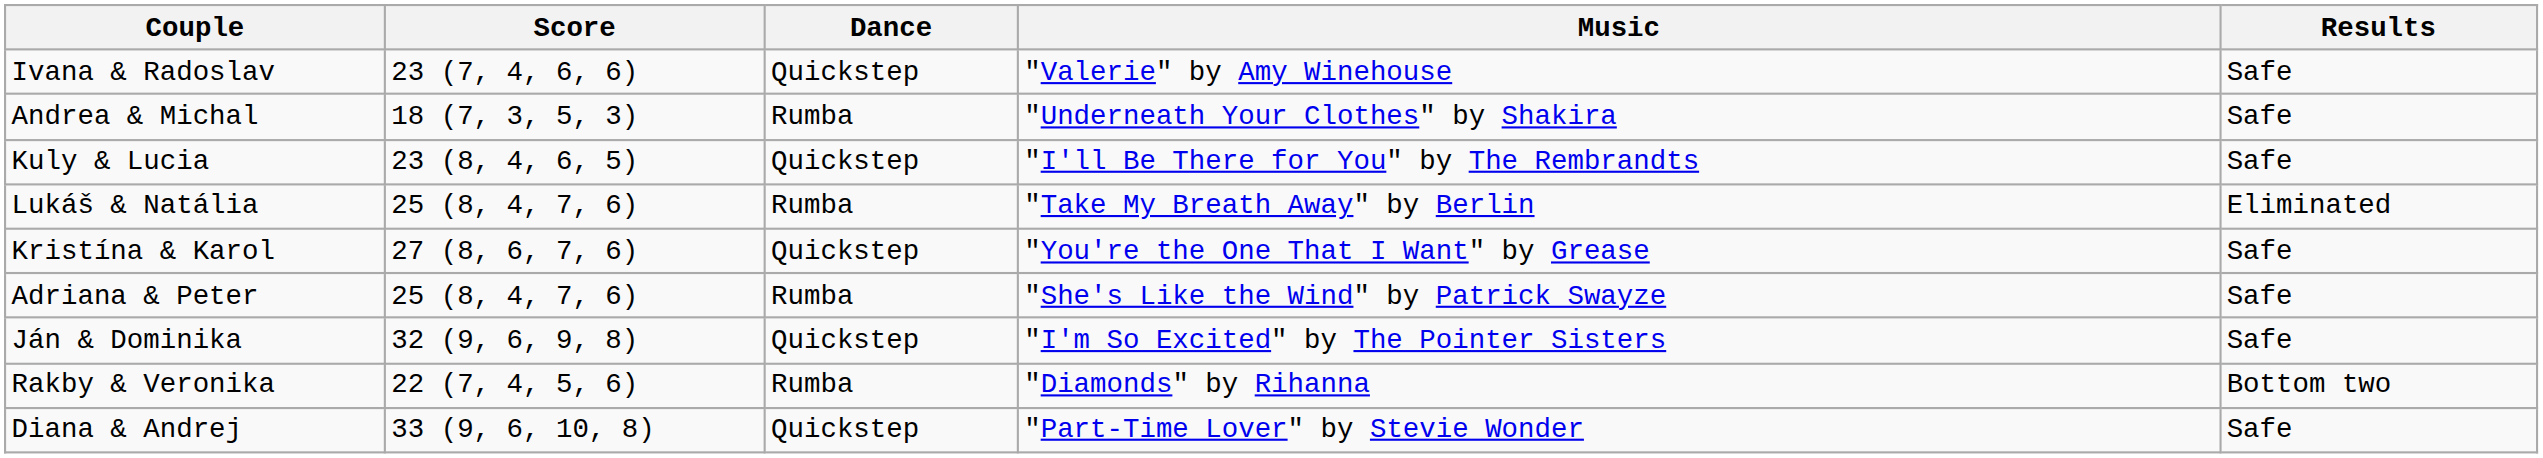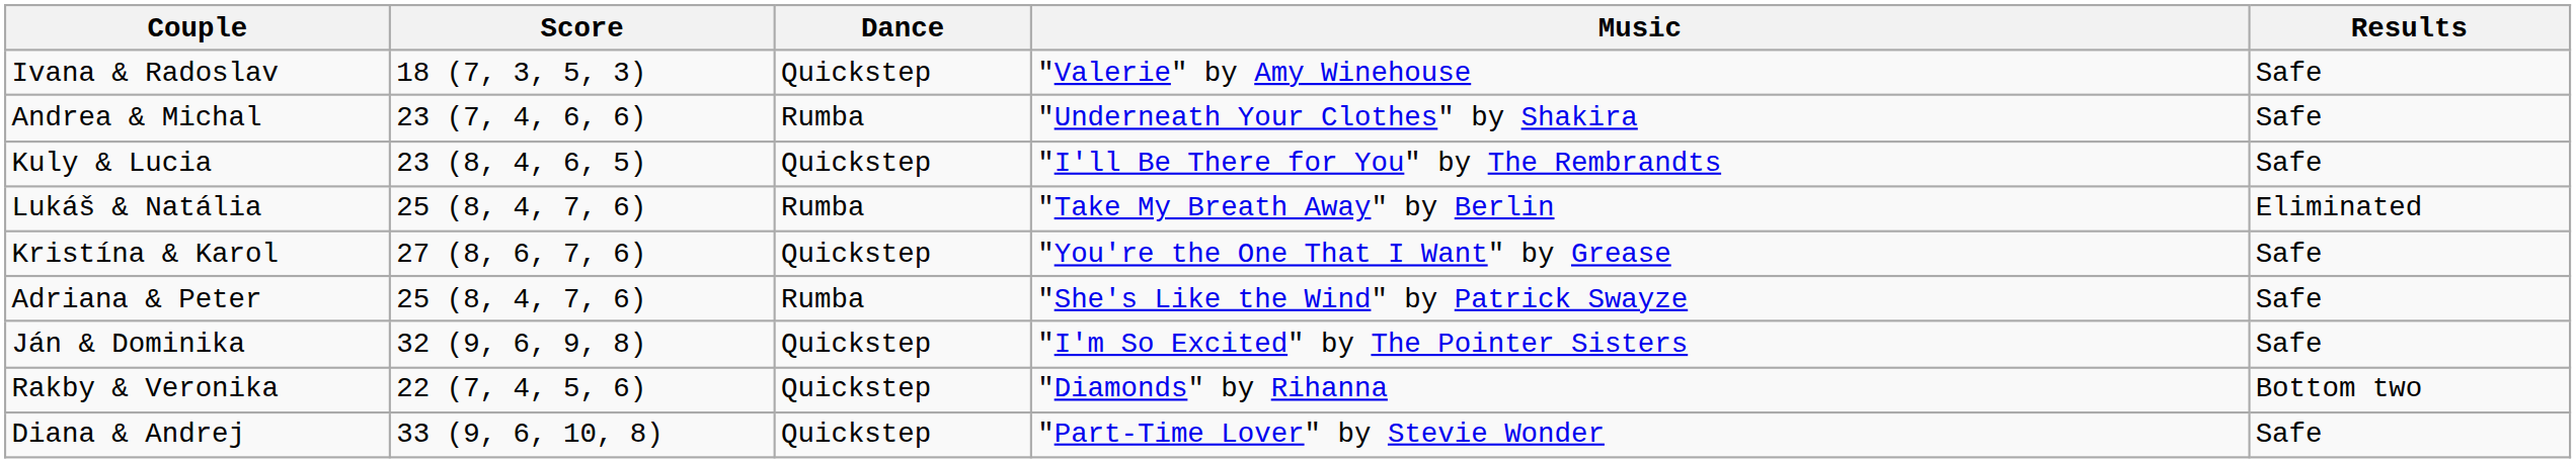Ivana & Radoslav | Score: 23 (7, 4, 6, 6) -> 18 (7, 3, 5, 3)
Andrea & Michal | Score: 18 (7, 3, 5, 3) -> 23 (7, 4, 6, 6)
Rakby & Veronika | Dance: Rumba -> Quickstep
